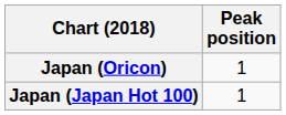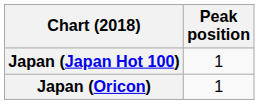rows swapped: Japan (Oricon) <-> Japan (Japan Hot 100)
